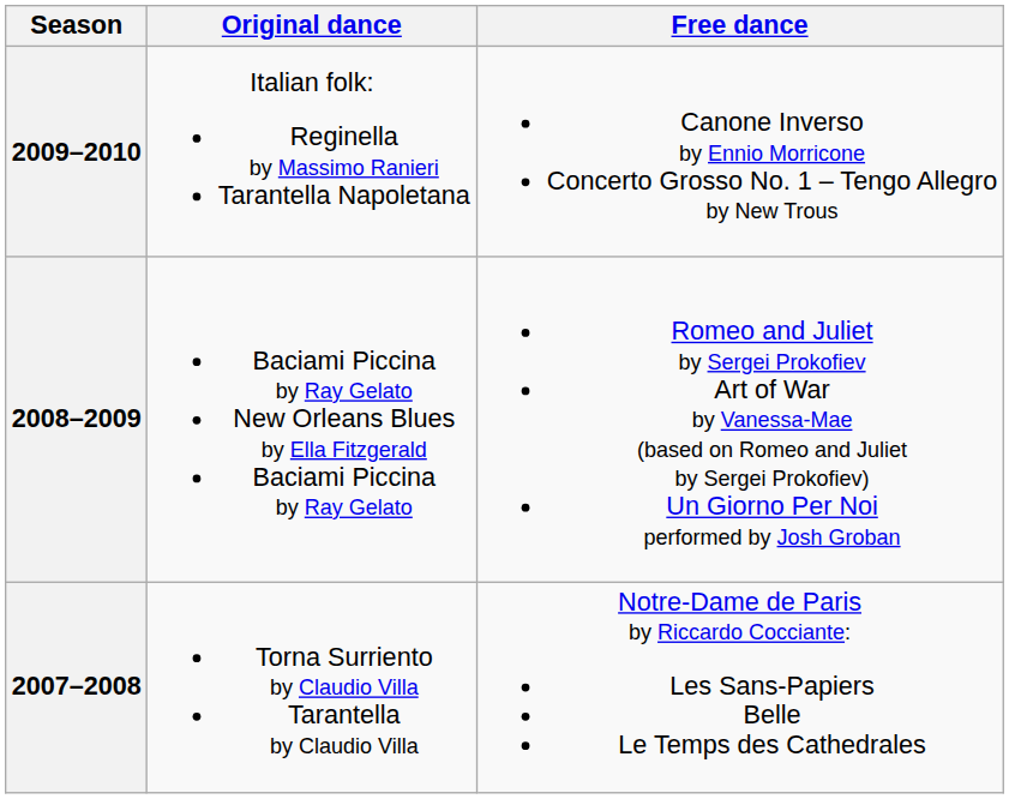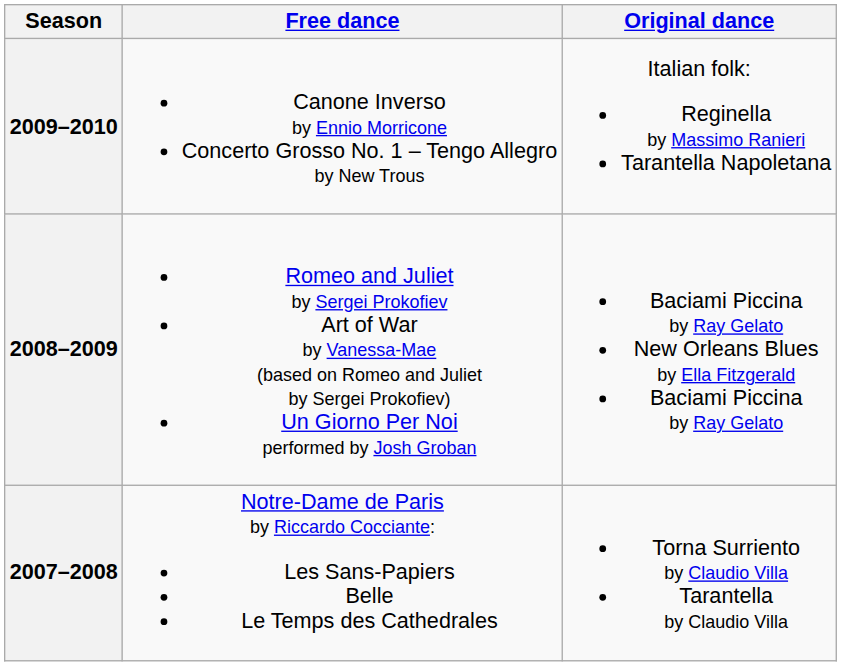columns swapped: Original dance <-> Free dance
